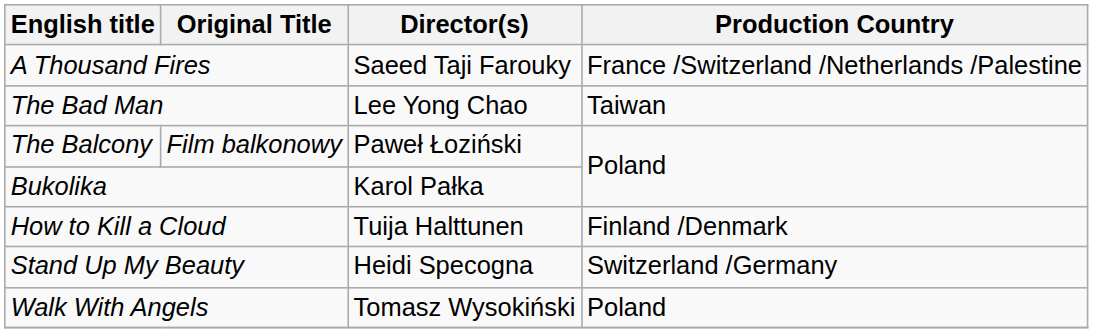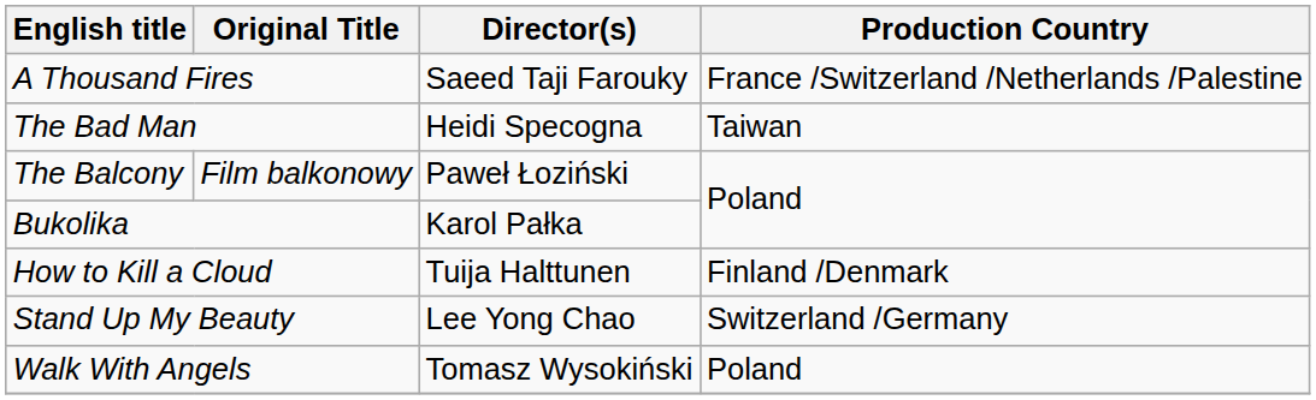The Bad Man | Director(s): Lee Yong Chao -> Heidi Specogna
Stand Up My Beauty | Director(s): Heidi Specogna -> Lee Yong Chao
